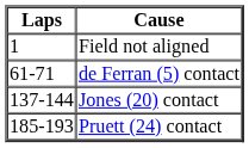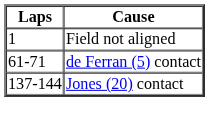- row: 185-193 | Pruett (24) contact
